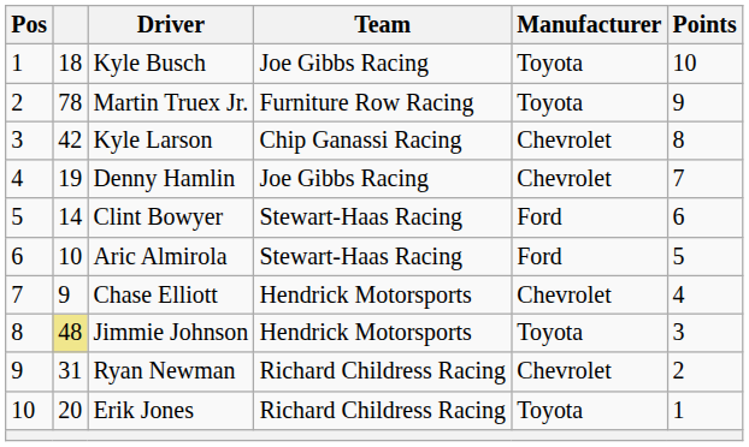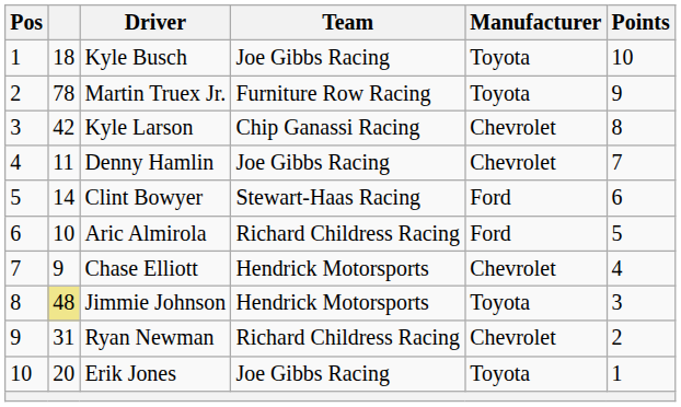Denny Hamlin | column 2: 19 -> 11
Aric Almirola | Team: Stewart-Haas Racing -> Richard Childress Racing
Erik Jones | Team: Richard Childress Racing -> Joe Gibbs Racing
